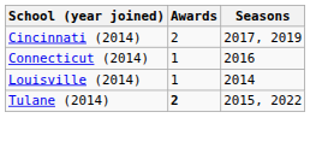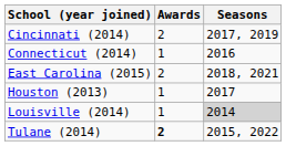+ row: East Carolina (2015) | 2 | 2018, 2021
+ row: Houston (2013) | 1 | 2017
Louisville (2014) | Seasons: no background -> lightgrey background
